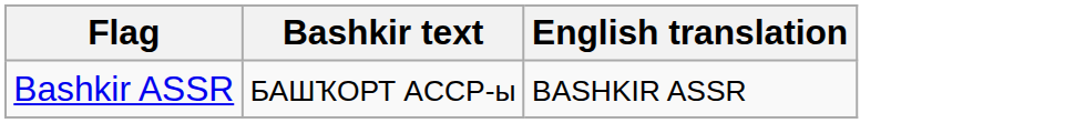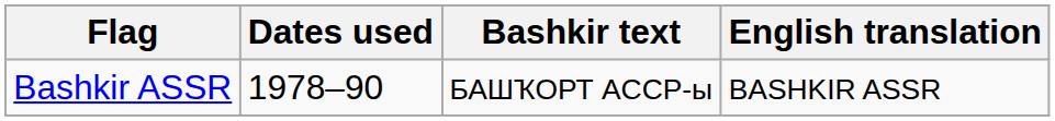+ column: Dates used | 1978–90
